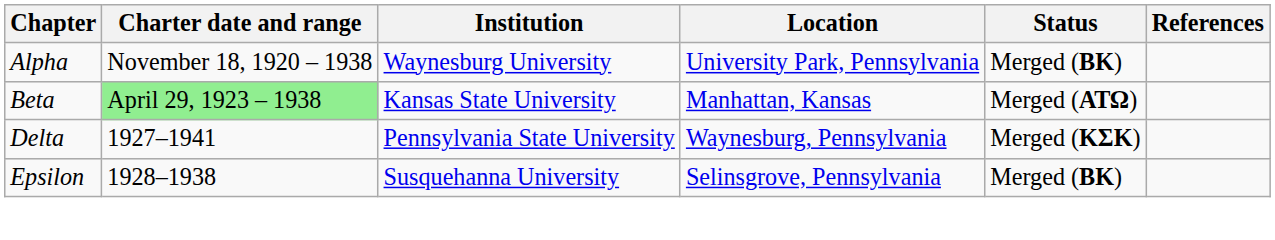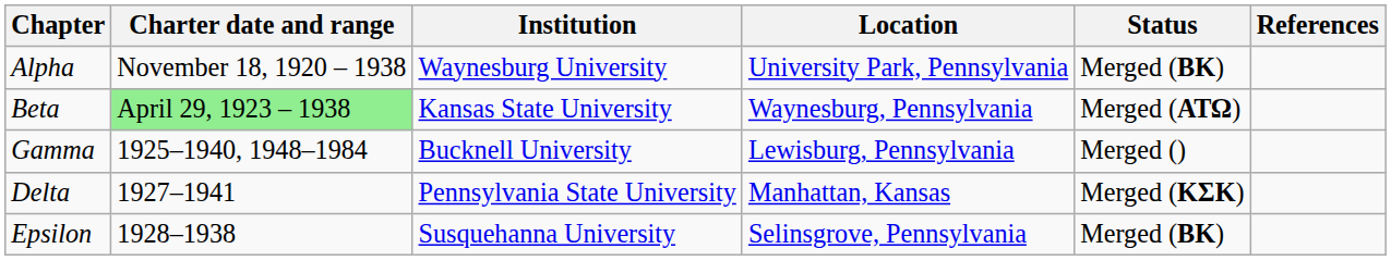Beta | Location: Manhattan, Kansas -> Waynesburg, Pennsylvania
+ row: Gamma | 1925–1940, 1948–1984 | Bucknell University | Lewisburg, Pennsylvania | Merged ()
Delta | Location: Waynesburg, Pennsylvania -> Manhattan, Kansas
